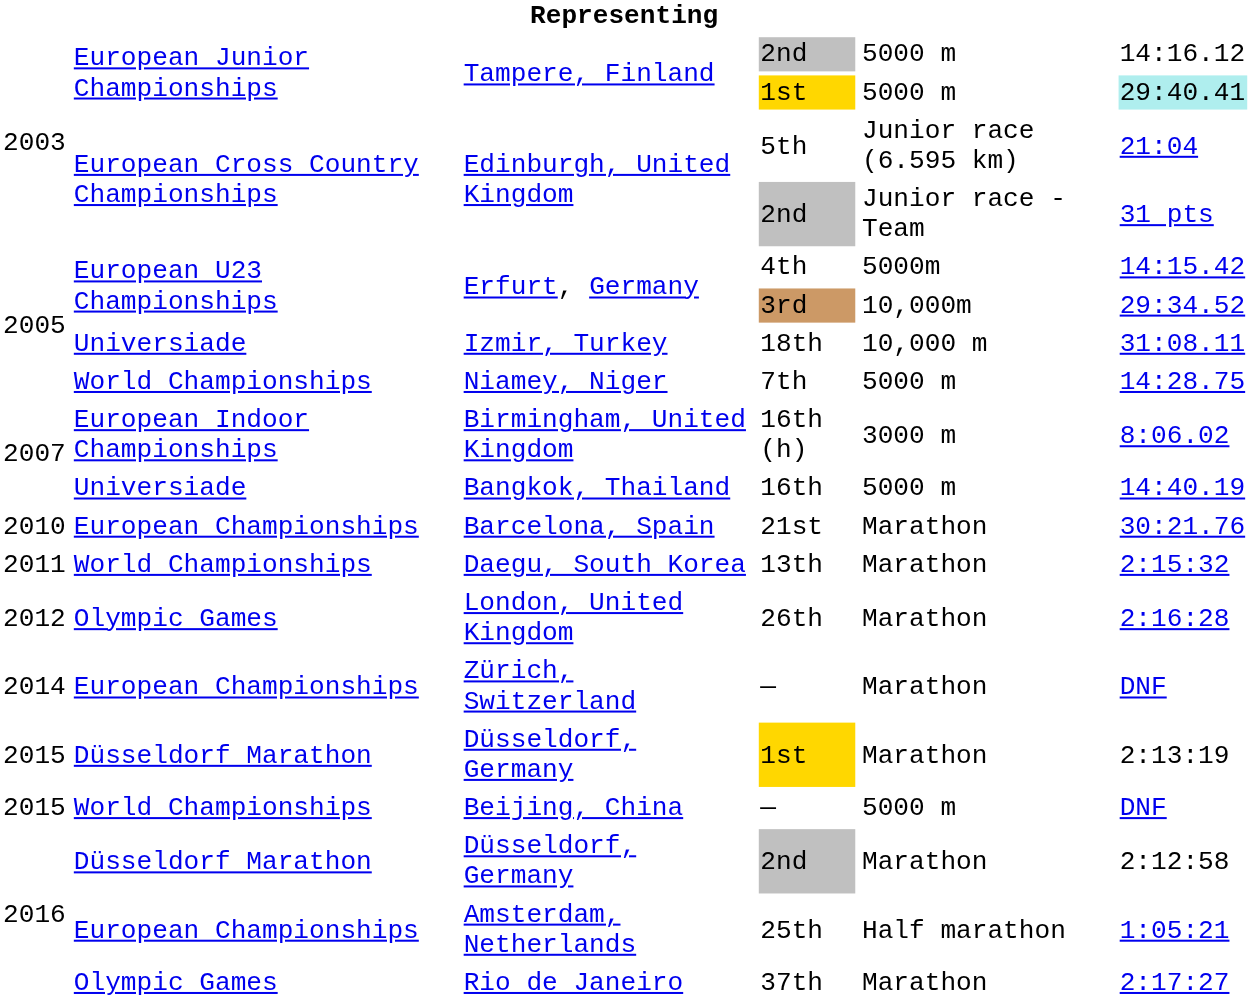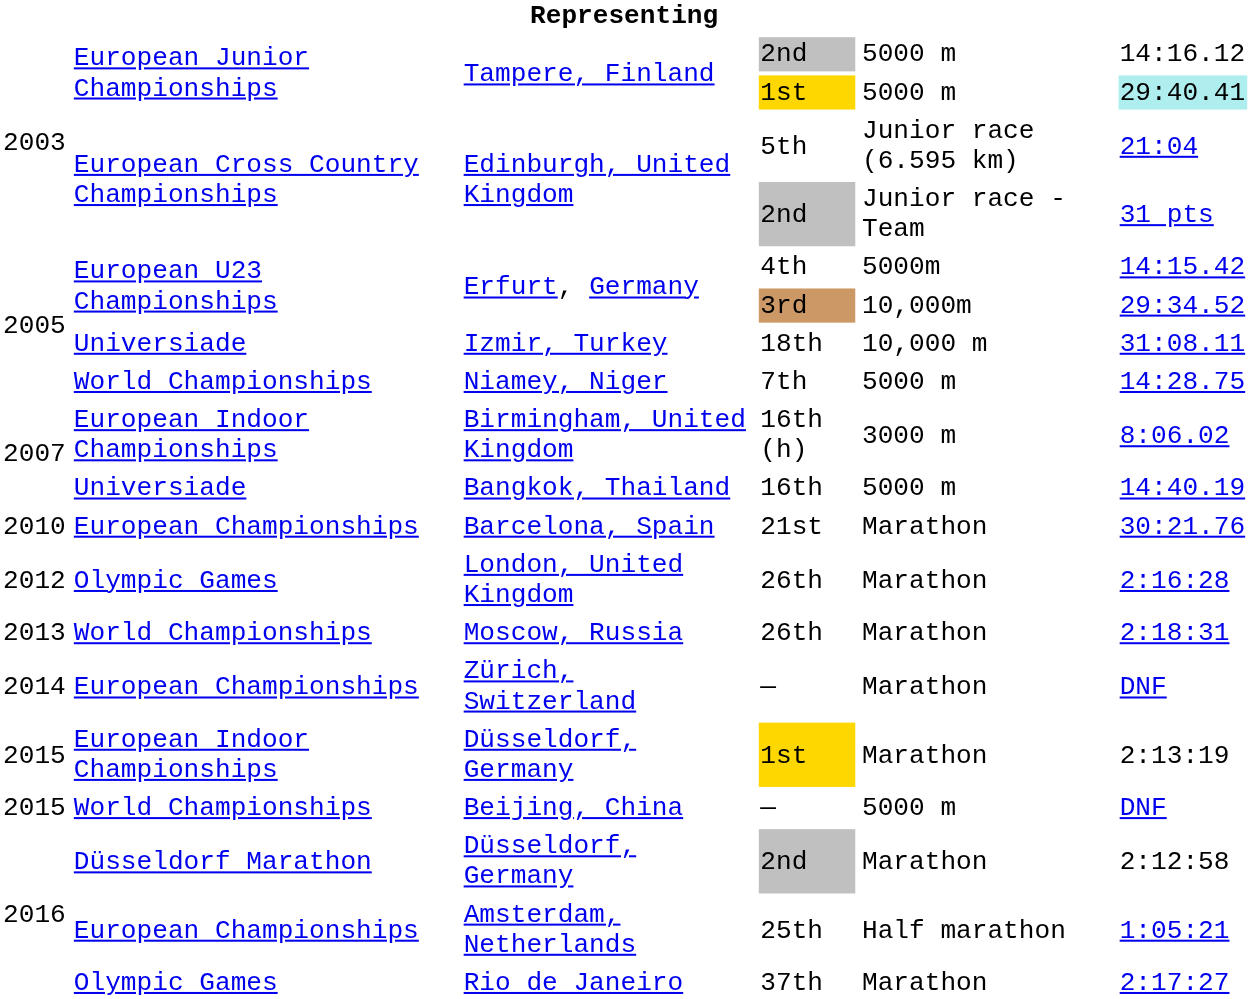- row: 2011 | World Championships | Daegu, South Korea | 13th | Marathon | 2:15:32
+ row: 2013 | World Championships | Moscow, Russia | 26th | Marathon | 2:18:31
Düsseldorf, Germany / 1st | column 2: Düsseldorf Marathon -> European Indoor Championships
